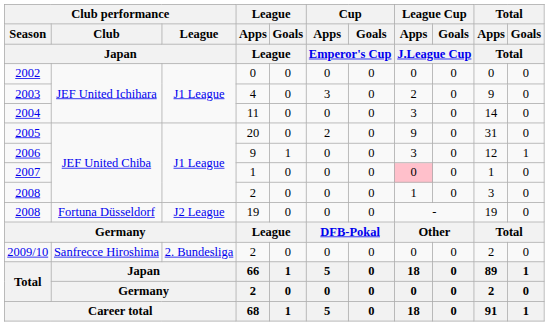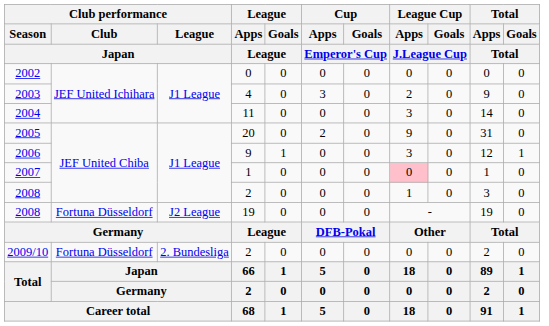2009/10 | Club performance / Club / Japan: Sanfrecce Hiroshima -> Fortuna Düsseldorf
